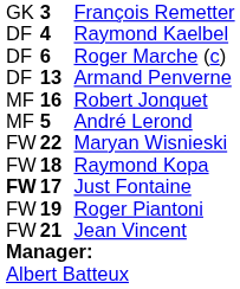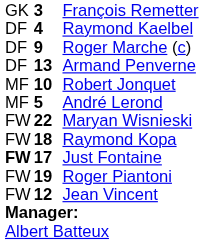Roger Marche (c) | column 2: 6 -> 9
Robert Jonquet | column 2: 16 -> 10
Jean Vincent | column 2: 21 -> 12
